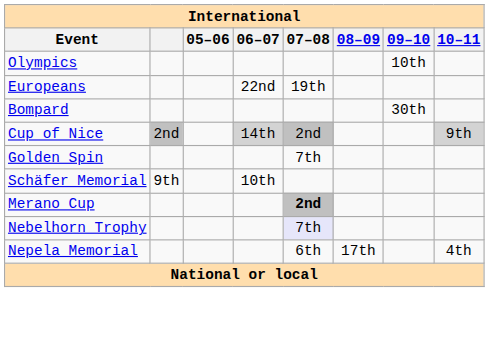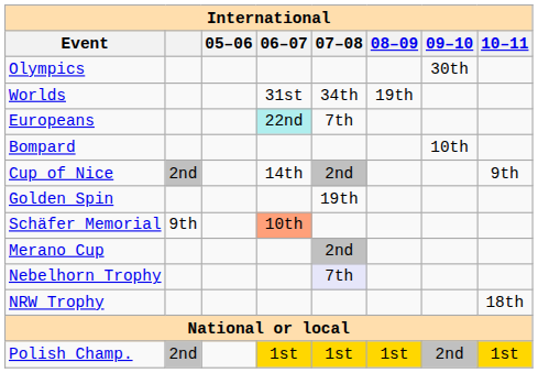Olympics | 09–10: 10th -> 30th
+ row: Worlds | 31st | 34th | 19th
Europeans | 06–07: no background -> paleturquoise background
Europeans | 07–08: 19th -> 7th
Bompard | 09–10: 30th -> 10th
Cup of Nice | 06–07: lightgrey background -> no background
Cup of Nice | 10–11: lightgrey background -> no background
Golden Spin | 07–08: 7th -> 19th
Schäfer Memorial | 06–07: no background -> lightsalmon background
Merano Cup | 07–08: bold -> normal
+ row: NRW Trophy | 18th
- row: Nepela Memorial | 6th | 17th | 4th
+ row: Polish Champ. | 2nd | 1st | 1st | 1st | 2nd | 1st
